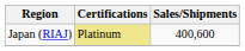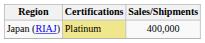Japan (RIAJ) | Sales/Shipments: 400,600 -> 400,000
